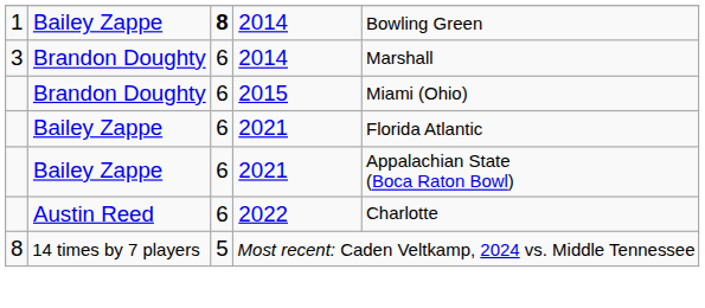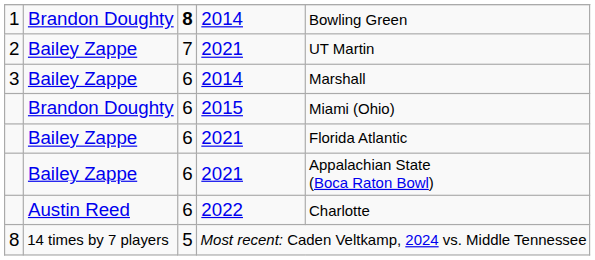1 | column 2: Bailey Zappe -> Brandon Doughty
+ row: 2 | Bailey Zappe | 7 | 2021 | UT Martin
3 | column 2: Brandon Doughty -> Bailey Zappe
